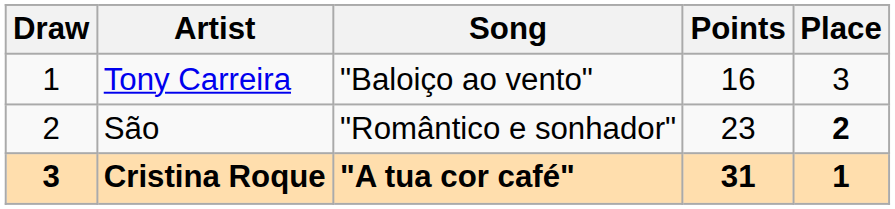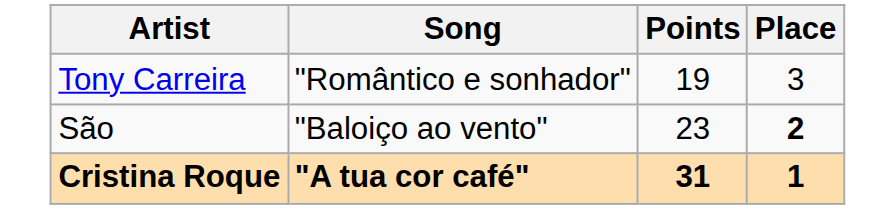- column: Draw | 1 | 2 | 3
Tony Carreira | Song: "Baloiço ao vento" -> "Romântico e sonhador"
Tony Carreira | Points: 16 -> 19
São | Song: "Romântico e sonhador" -> "Baloiço ao vento"
